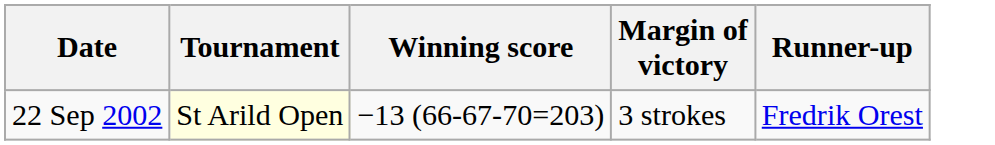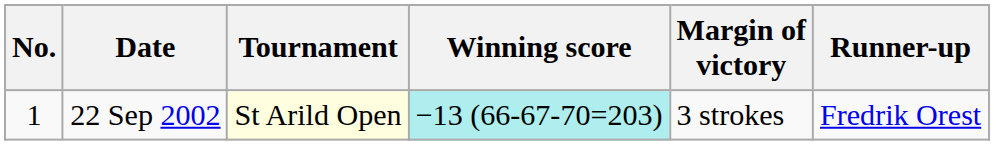+ column: No. | 1
22 Sep 2002 | Winning score: no background -> paleturquoise background
